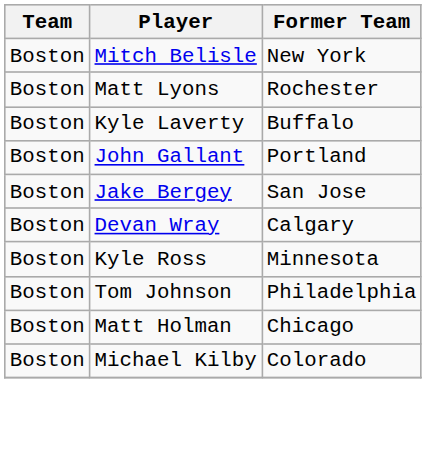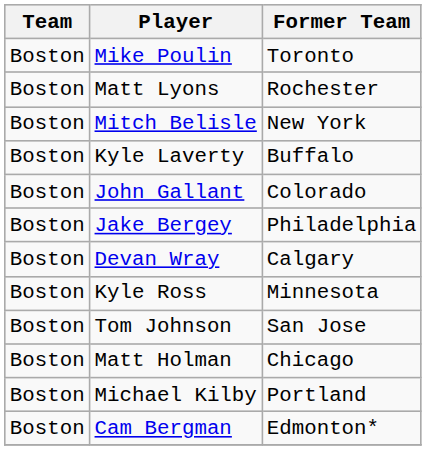+ row: Boston | Mike Poulin | Toronto
rows swapped: Mitch Belisle <-> Matt Lyons
John Gallant | Former Team: Portland -> Colorado
Jake Bergey | Former Team: San Jose -> Philadelphia
Tom Johnson | Former Team: Philadelphia -> San Jose
Michael Kilby | Former Team: Colorado -> Portland
+ row: Boston | Cam Bergman | Edmonton*
